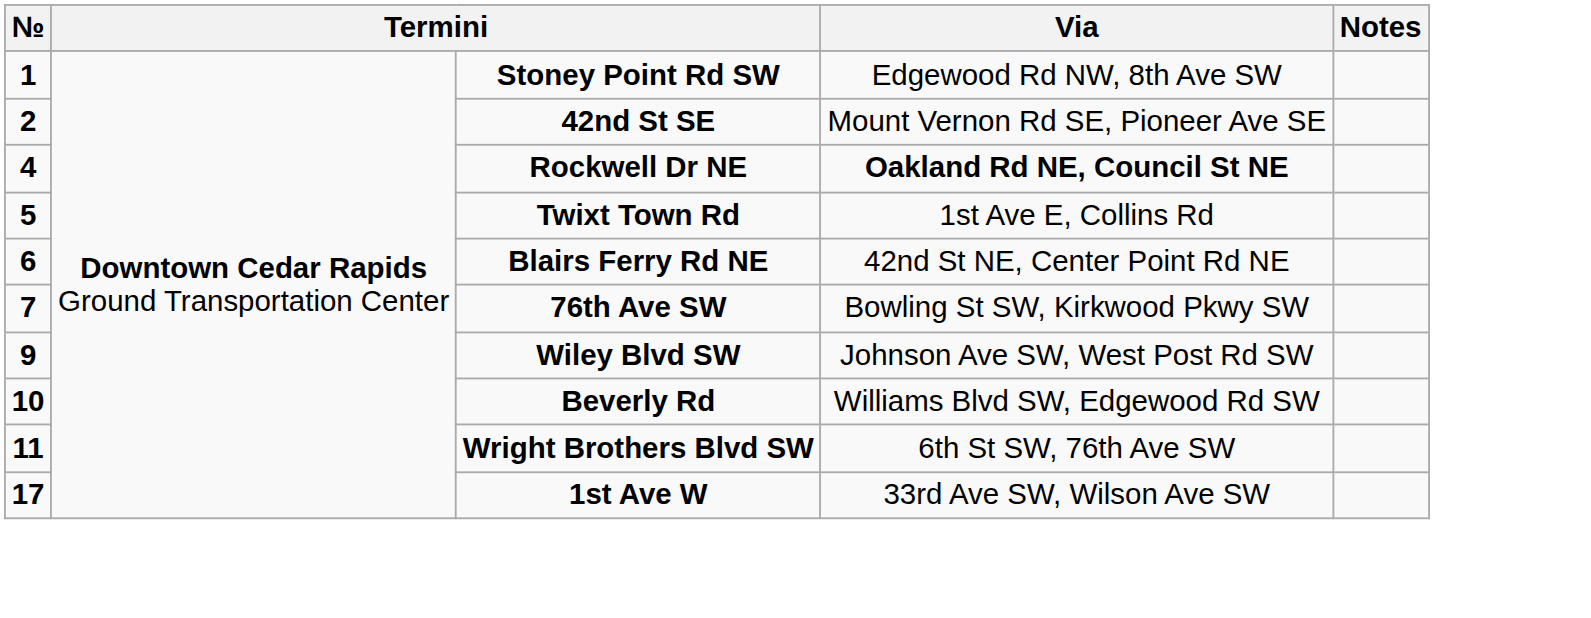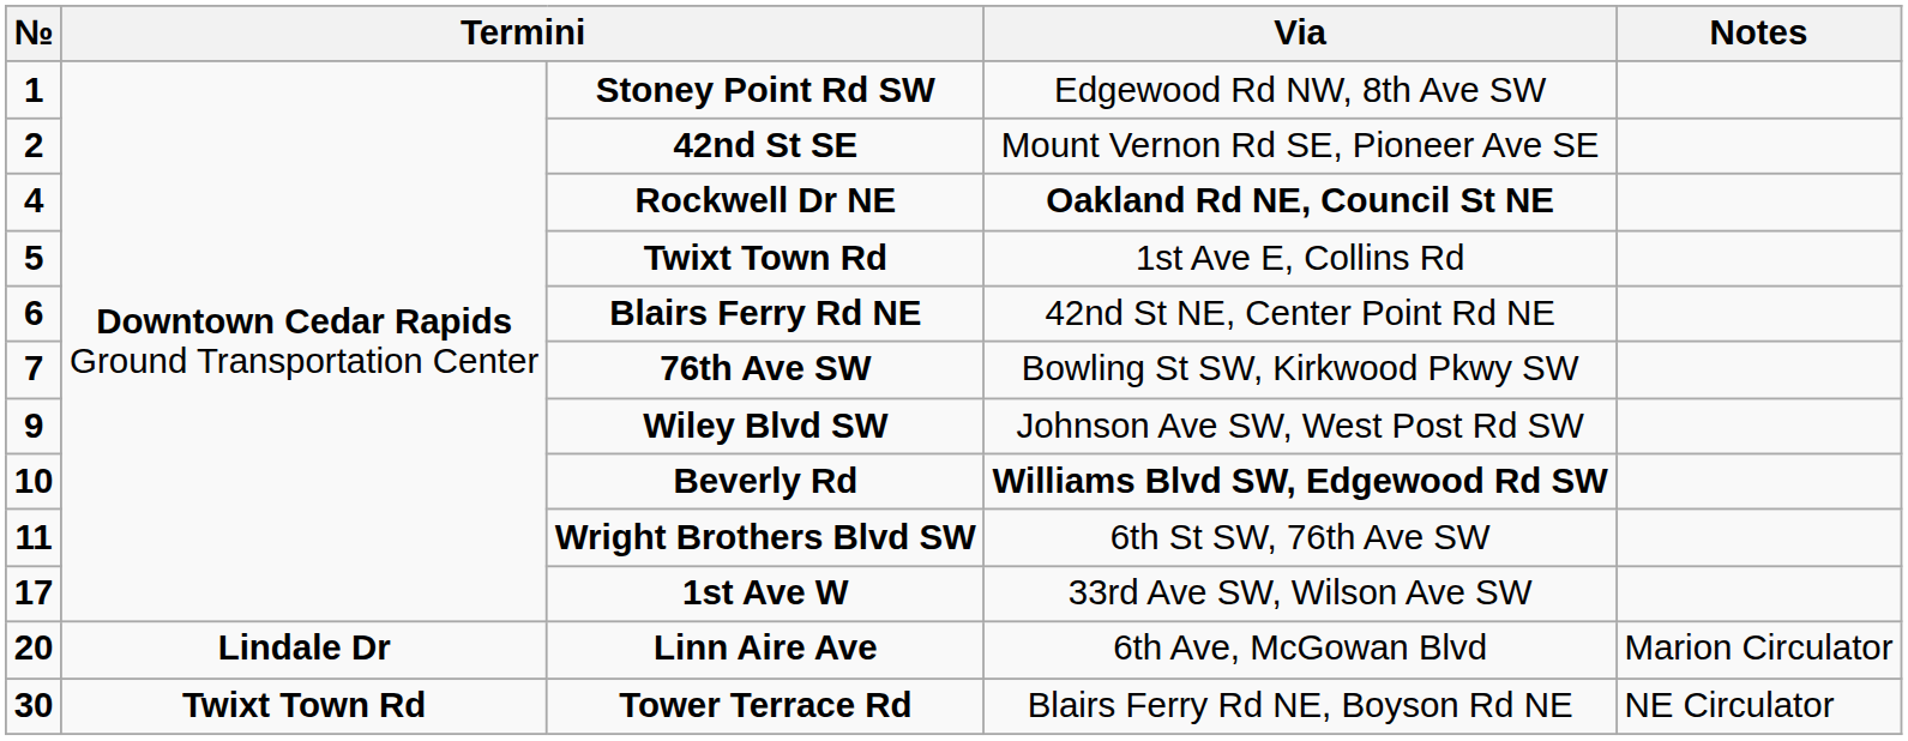Beverly Rd | Via: normal -> bold
+ row: 20 | Lindale Dr | Linn Aire Ave | 6th Ave, McGowan Blvd | Marion Circulator
+ row: 30 | Twixt Town Rd | Tower Terrace Rd | Blairs Ferry Rd NE, Boyson Rd NE | NE Circulator
